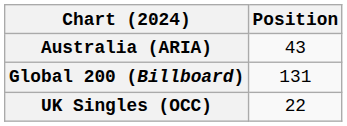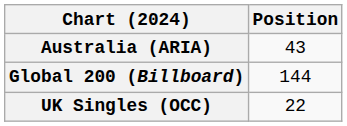Global 200 (Billboard) | Position: 131 -> 144
